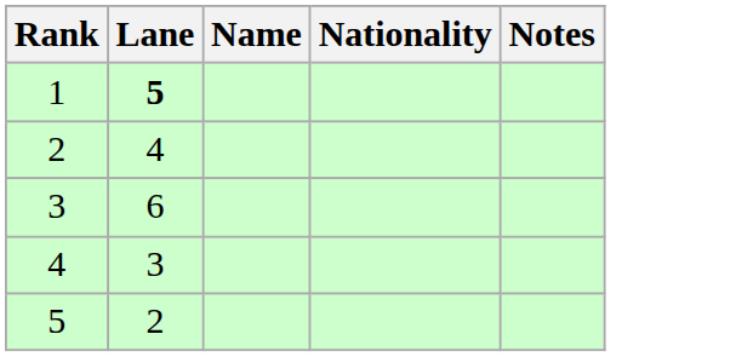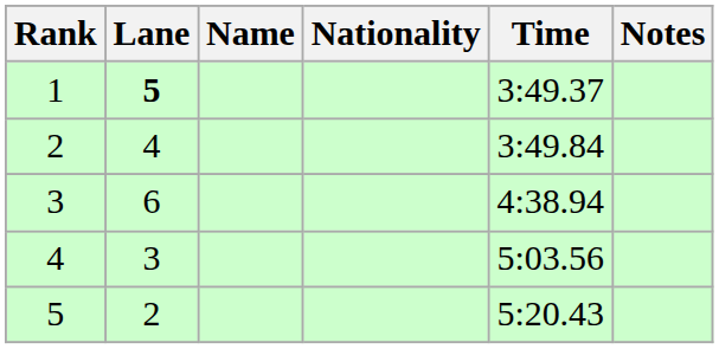+ column: Time | 3:49.37 | 3:49.84 | 4:38.94 | 5:03.56 | 5:20.43
